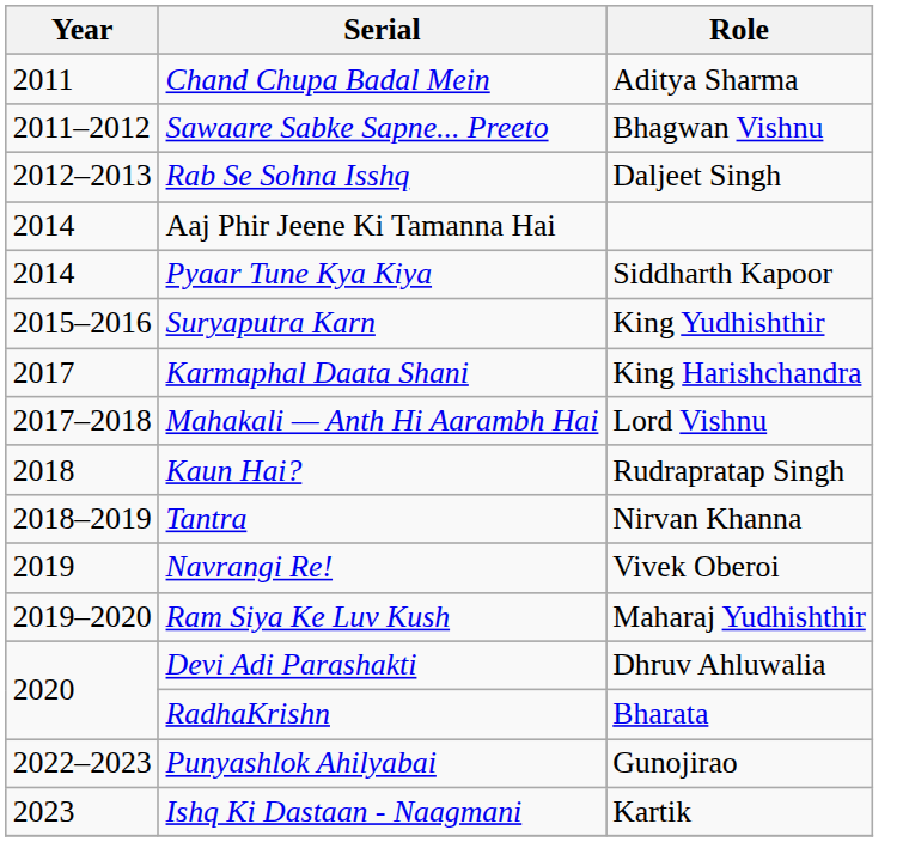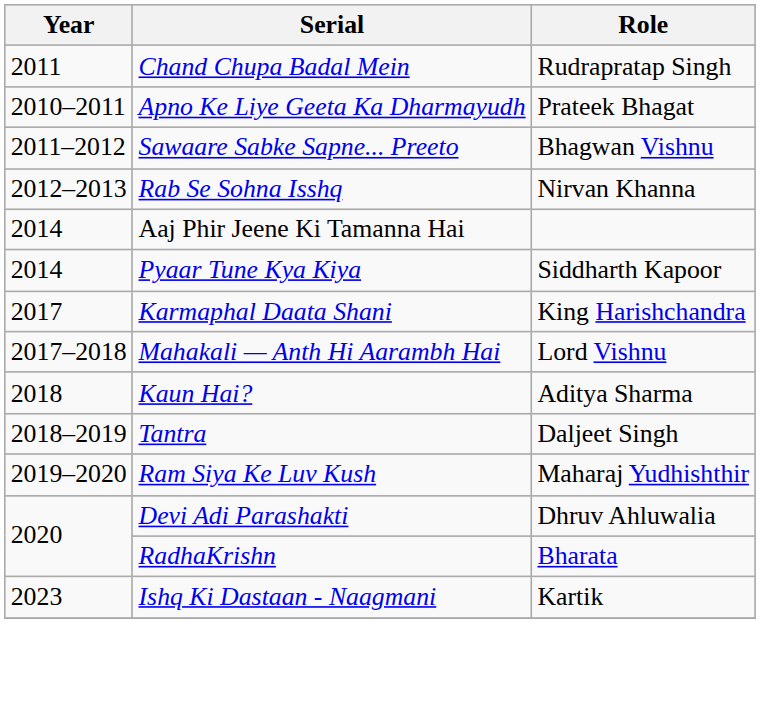Chand Chupa Badal Mein | Role: Aditya Sharma -> Rudrapratap Singh
+ row: 2010–2011 | Apno Ke Liye Geeta Ka Dharmayudh | Prateek Bhagat
Rab Se Sohna Isshq | Role: Daljeet Singh -> Nirvan Khanna
- row: 2015–2016 | Suryaputra Karn | King Yudhishthir
Kaun Hai? | Role: Rudrapratap Singh -> Aditya Sharma
Tantra | Role: Nirvan Khanna -> Daljeet Singh
- row: 2019 | Navrangi Re! | Vivek Oberoi
- row: 2022–2023 | Punyashlok Ahilyabai | Gunojirao
